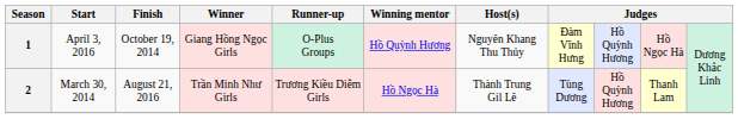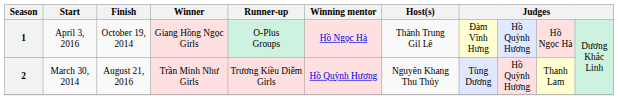1 | Winning mentor: Hồ Quỳnh Hương -> Hồ Ngọc Hà
1 | Host(s): Nguyên Khang Thu Thủy -> Thành Trung Gil Lê
2 | Winning mentor: Hồ Ngọc Hà -> Hồ Quỳnh Hương
2 | Host(s): Thành Trung Gil Lê -> Nguyên Khang Thu Thủy
